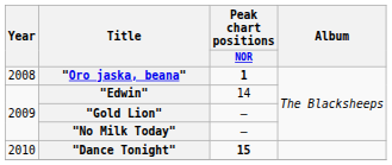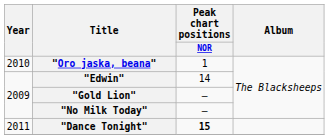"Oro jaska, beana" | Year: 2008 -> 2010
"Oro jaska, beana" | Peak chart positions / NOR: bold -> normal
"Dance Tonight" | Year: 2010 -> 2011
